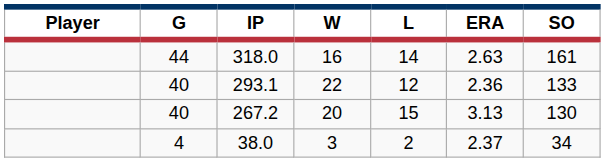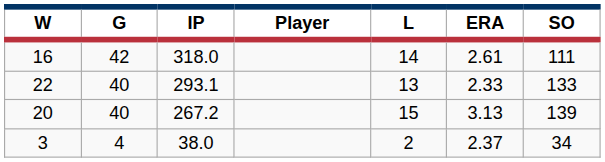columns swapped: Player <-> W
318.0 | G: 44 -> 42
318.0 | ERA: 2.63 -> 2.61
318.0 | SO: 161 -> 111
293.1 | L: 12 -> 13
293.1 | ERA: 2.36 -> 2.33
267.2 | SO: 130 -> 139
